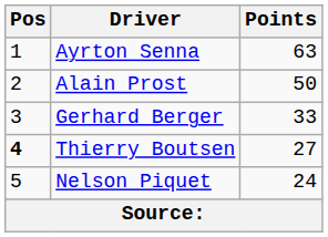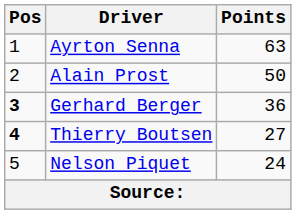Gerhard Berger | Pos: normal -> bold
Gerhard Berger | Points: 33 -> 36
